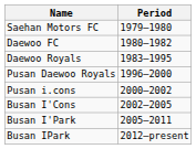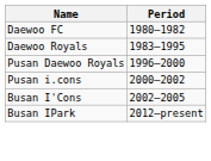- row: Saehan Motors FC | 1979–1980
- row: Busan I'Park | 2005–2011
